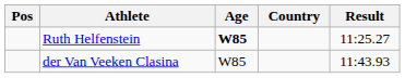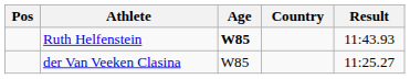Ruth Helfenstein | Result: 11:25.27 -> 11:43.93
der Van Veeken Clasina | Result: 11:43.93 -> 11:25.27
